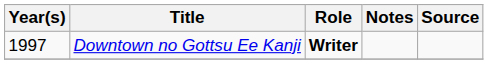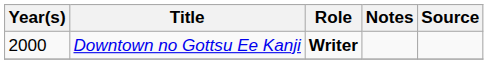Downtown no Gottsu Ee Kanji | Year(s): 1997 -> 2000
